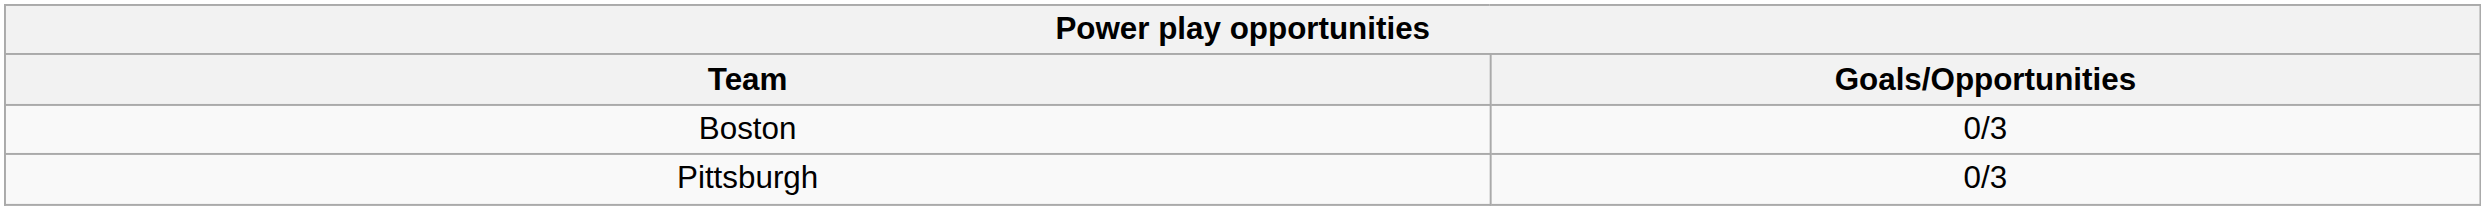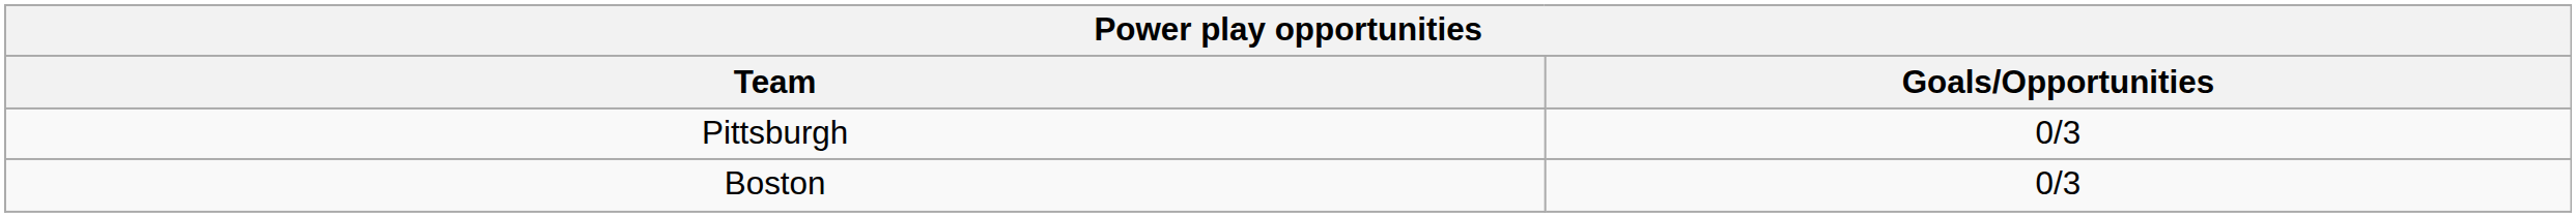rows swapped: Pittsburgh <-> Boston
